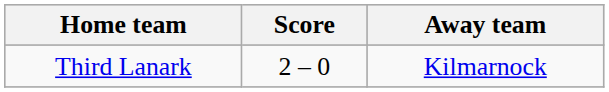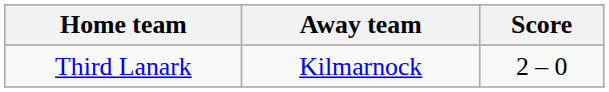columns swapped: Score <-> Away team
